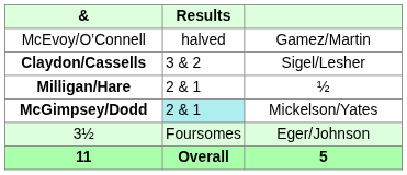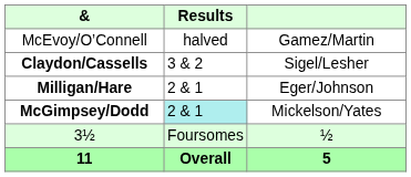Milligan/Hare | column 3: ½ -> Eger/Johnson
3½ | column 3: Eger/Johnson -> ½
